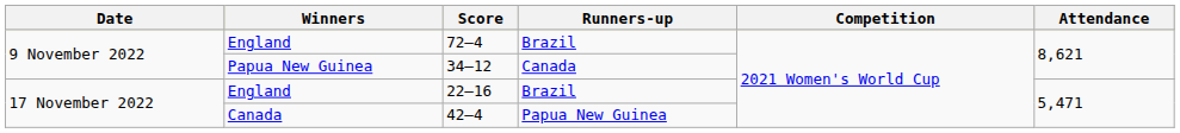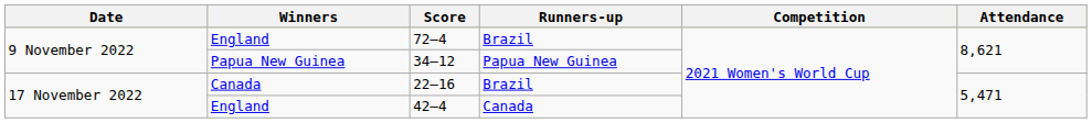34–12 | Runners-up: Canada -> Papua New Guinea
22–16 | Winners: England -> Canada
42–4 | Winners: Canada -> England
42–4 | Runners-up: Papua New Guinea -> Canada
